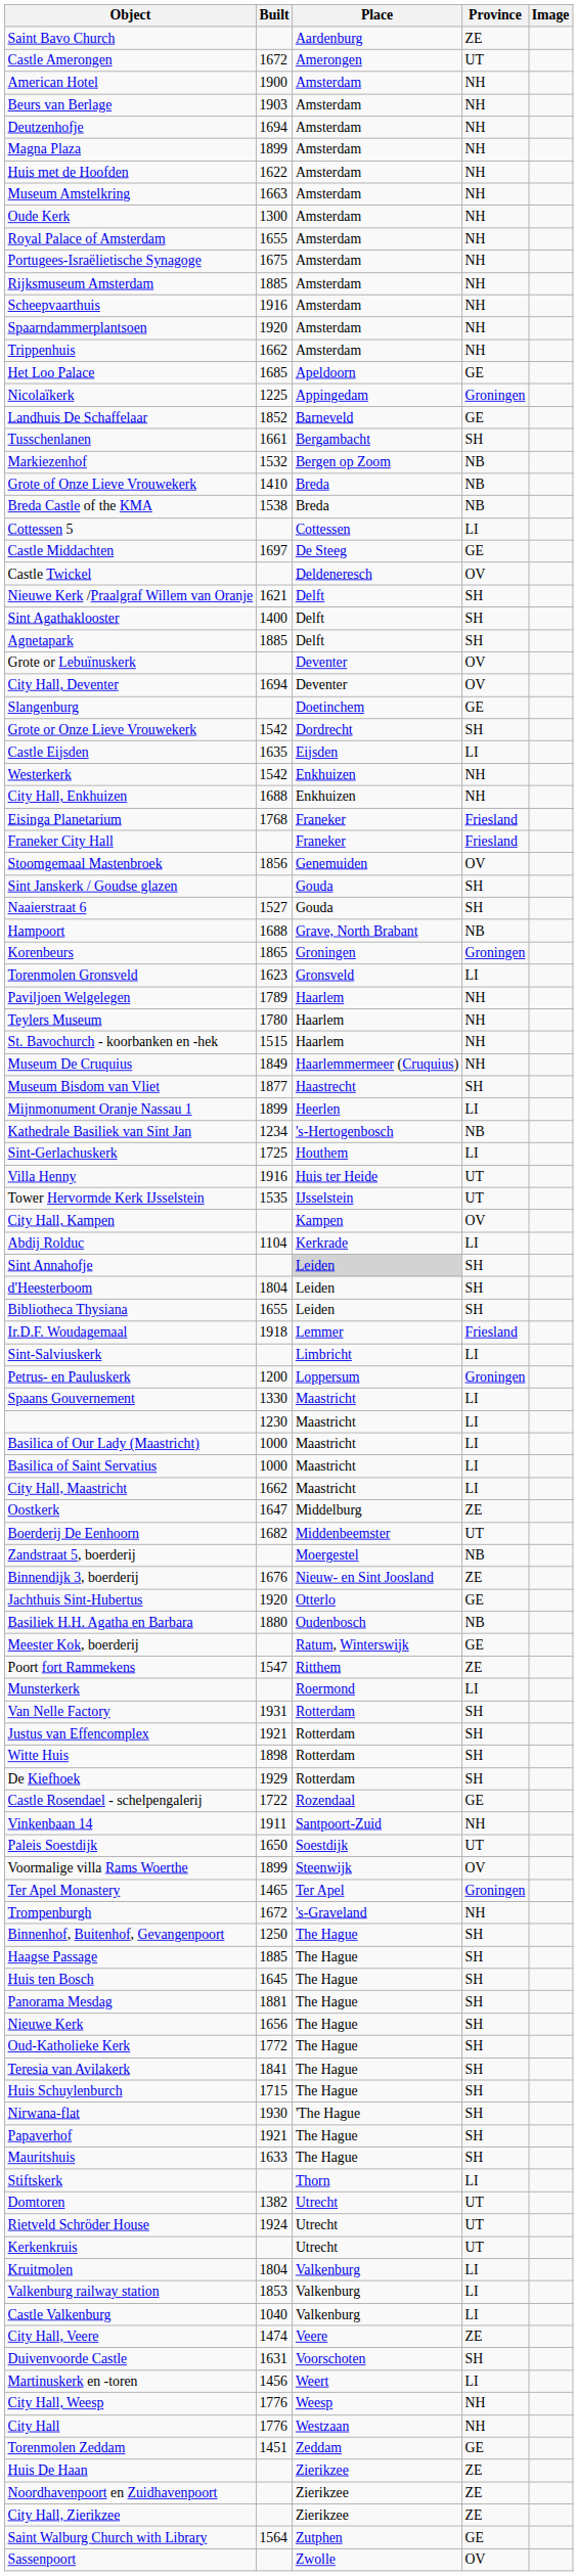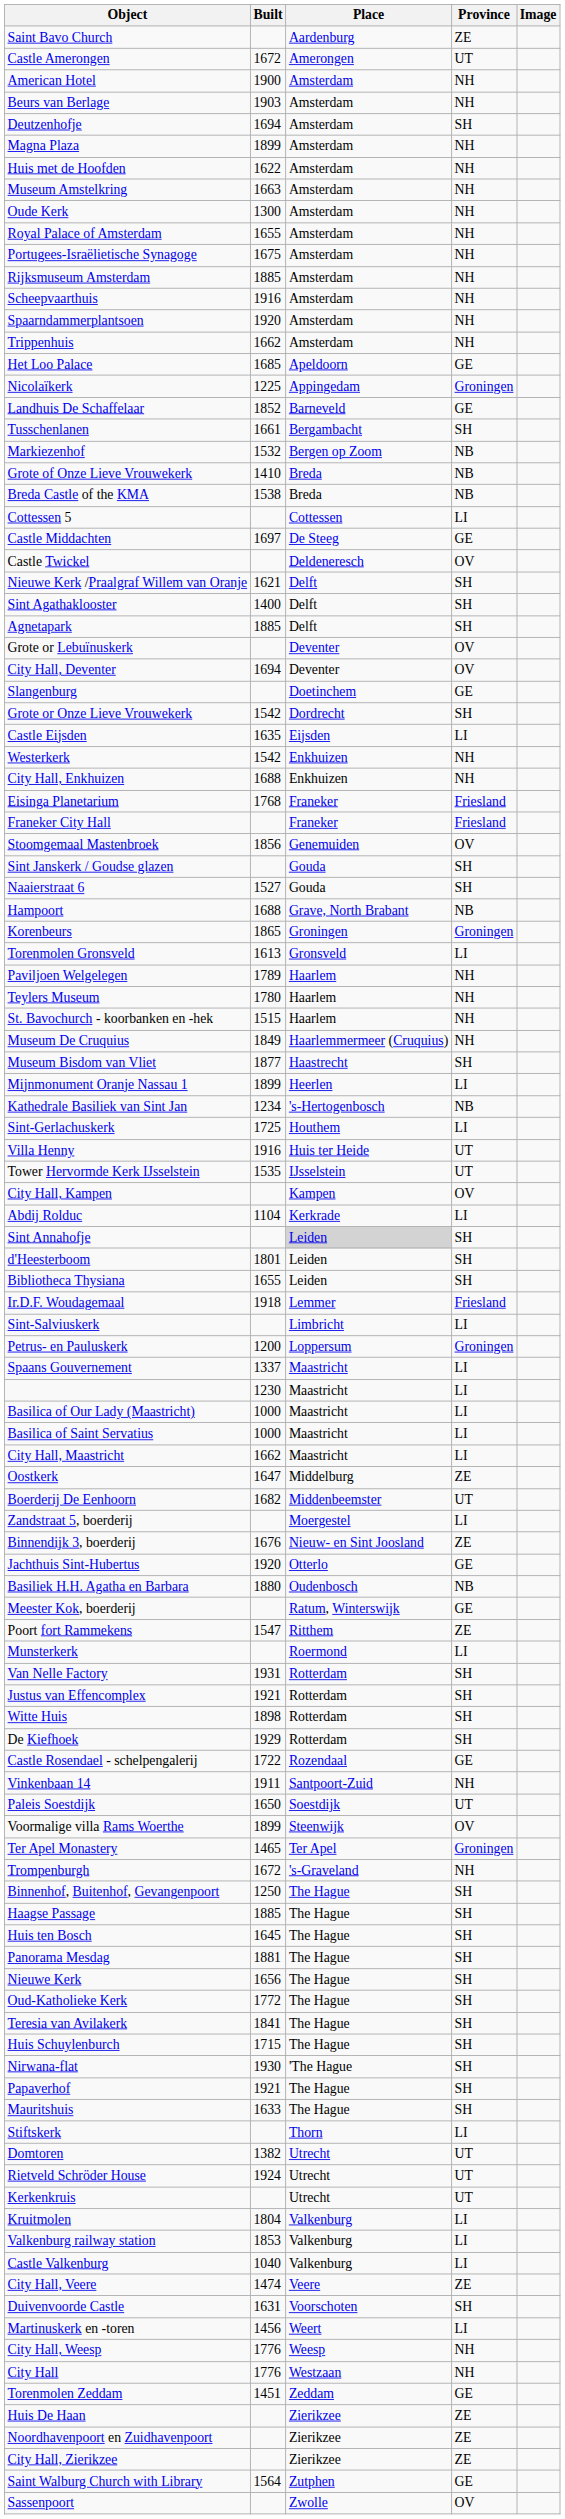Deutzenhofje | Province: NH -> SH
Torenmolen Gronsveld | Built: 1623 -> 1613
d'Heesterboom | Built: 1804 -> 1801
Spaans Gouvernement | Built: 1330 -> 1337
Zandstraat 5, boerderij | Province: NB -> LI
